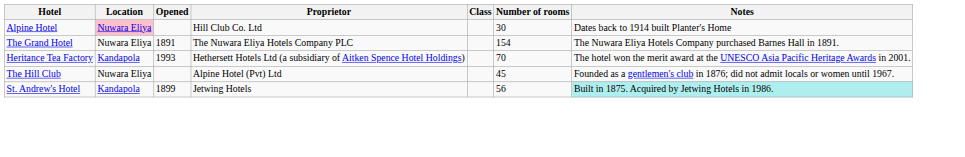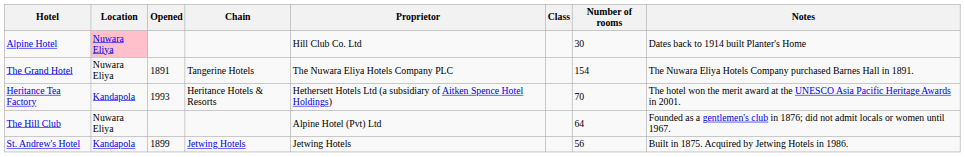+ column: Chain | Tangerine Hotels | Heritance Hotels & Resorts | Jetwing Hotels
The Hill Club | Number of rooms: 45 -> 64
St. Andrew's Hotel | Notes: paleturquoise background -> no background
